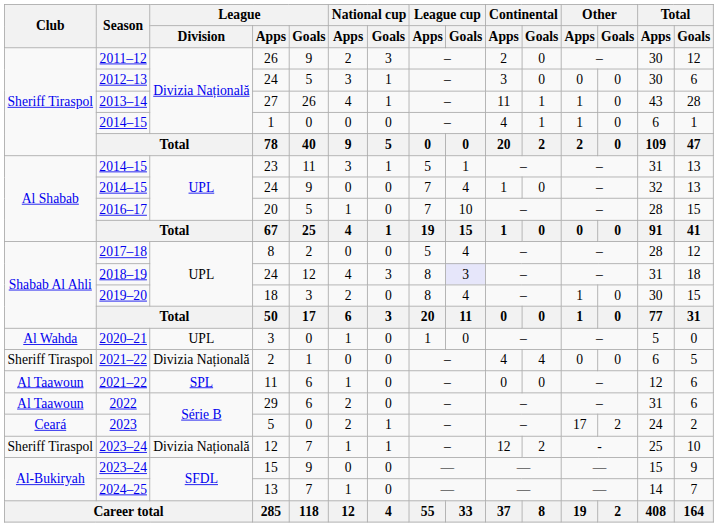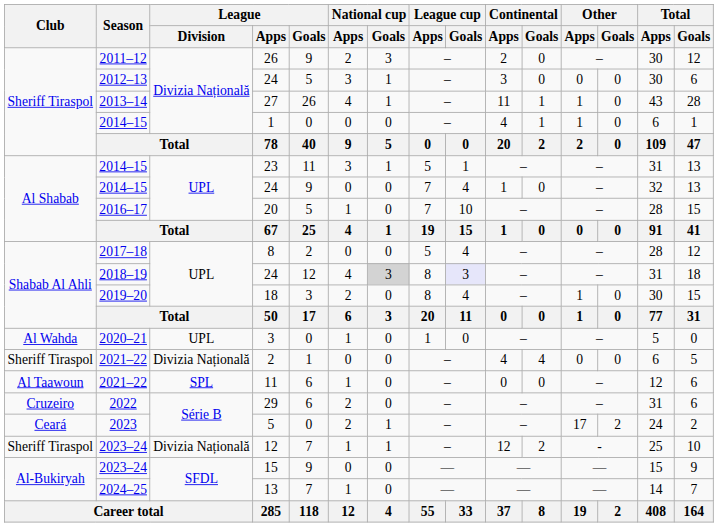2018–19 / 24 | National cup / Goals: no background -> lightgrey background
29 | Club: Al Taawoun -> Cruzeiro
